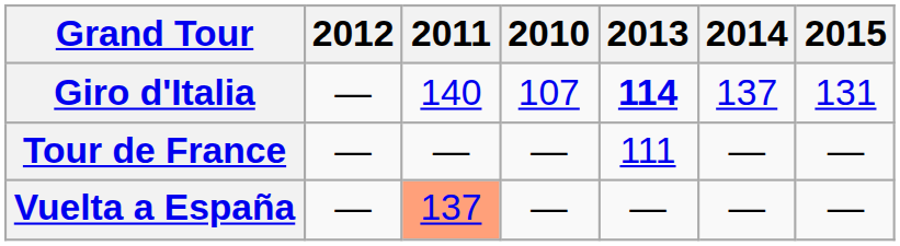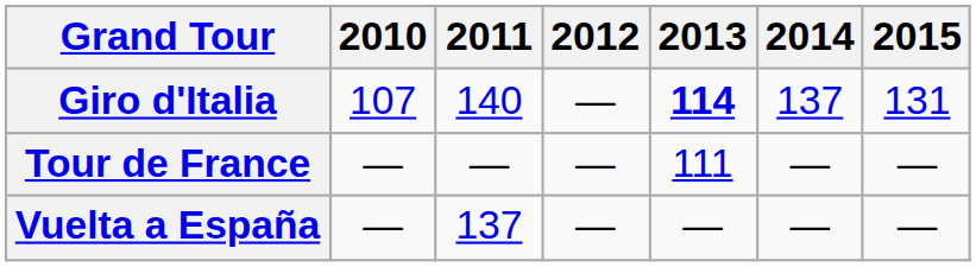columns swapped: 2010 <-> 2012
Vuelta a España | 2011: lightsalmon background -> no background
